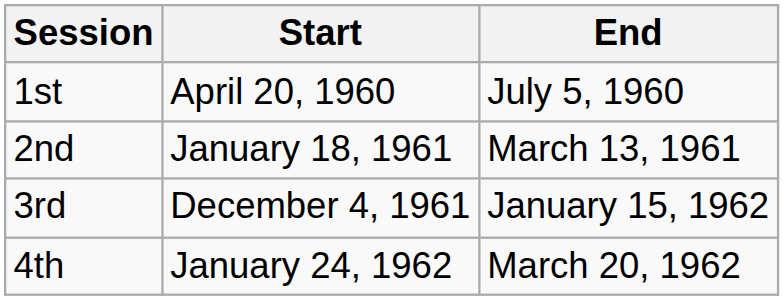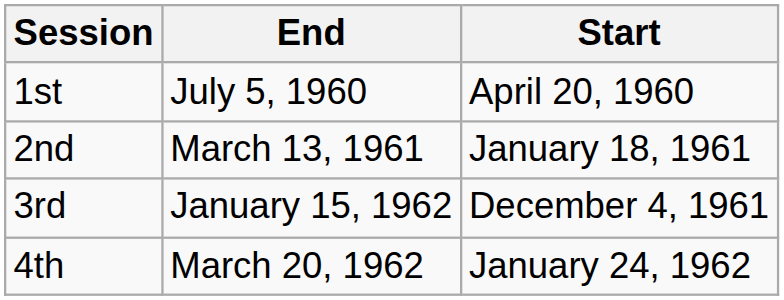columns swapped: Start <-> End
